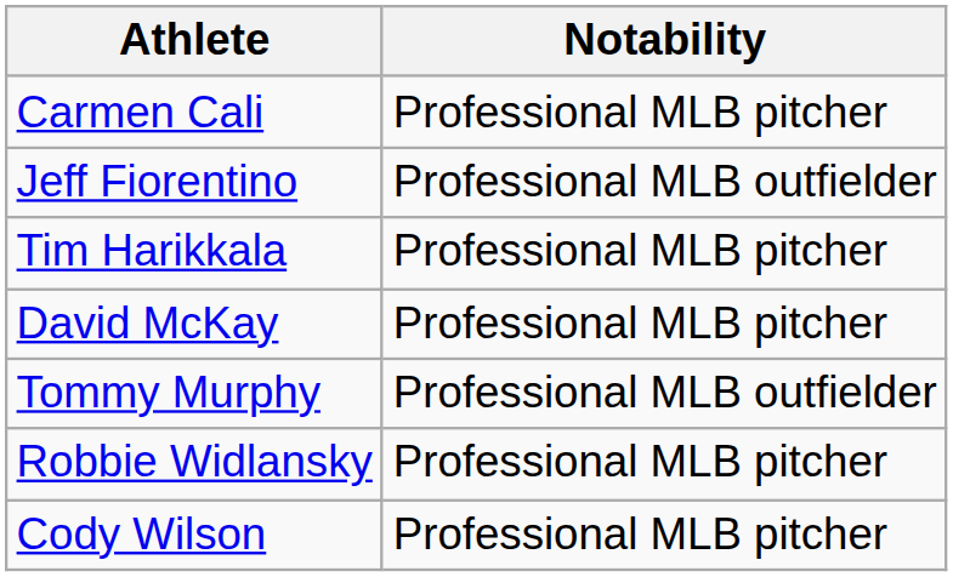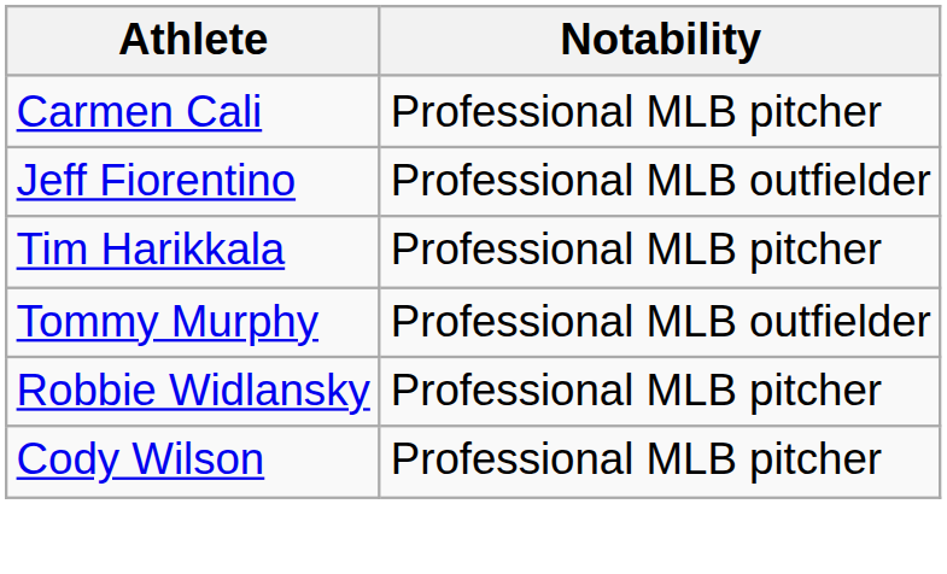- row: David McKay | Professional MLB pitcher
